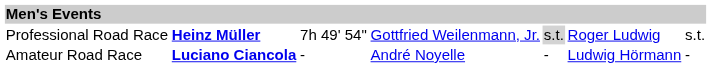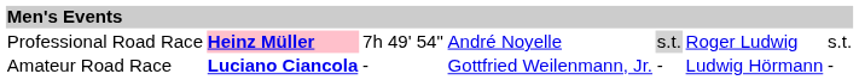Professional Road Race | column 2: no background -> pink background
Professional Road Race | column 4: Gottfried Weilenmann, Jr. -> André Noyelle
Amateur Road Race | column 4: André Noyelle -> Gottfried Weilenmann, Jr.
